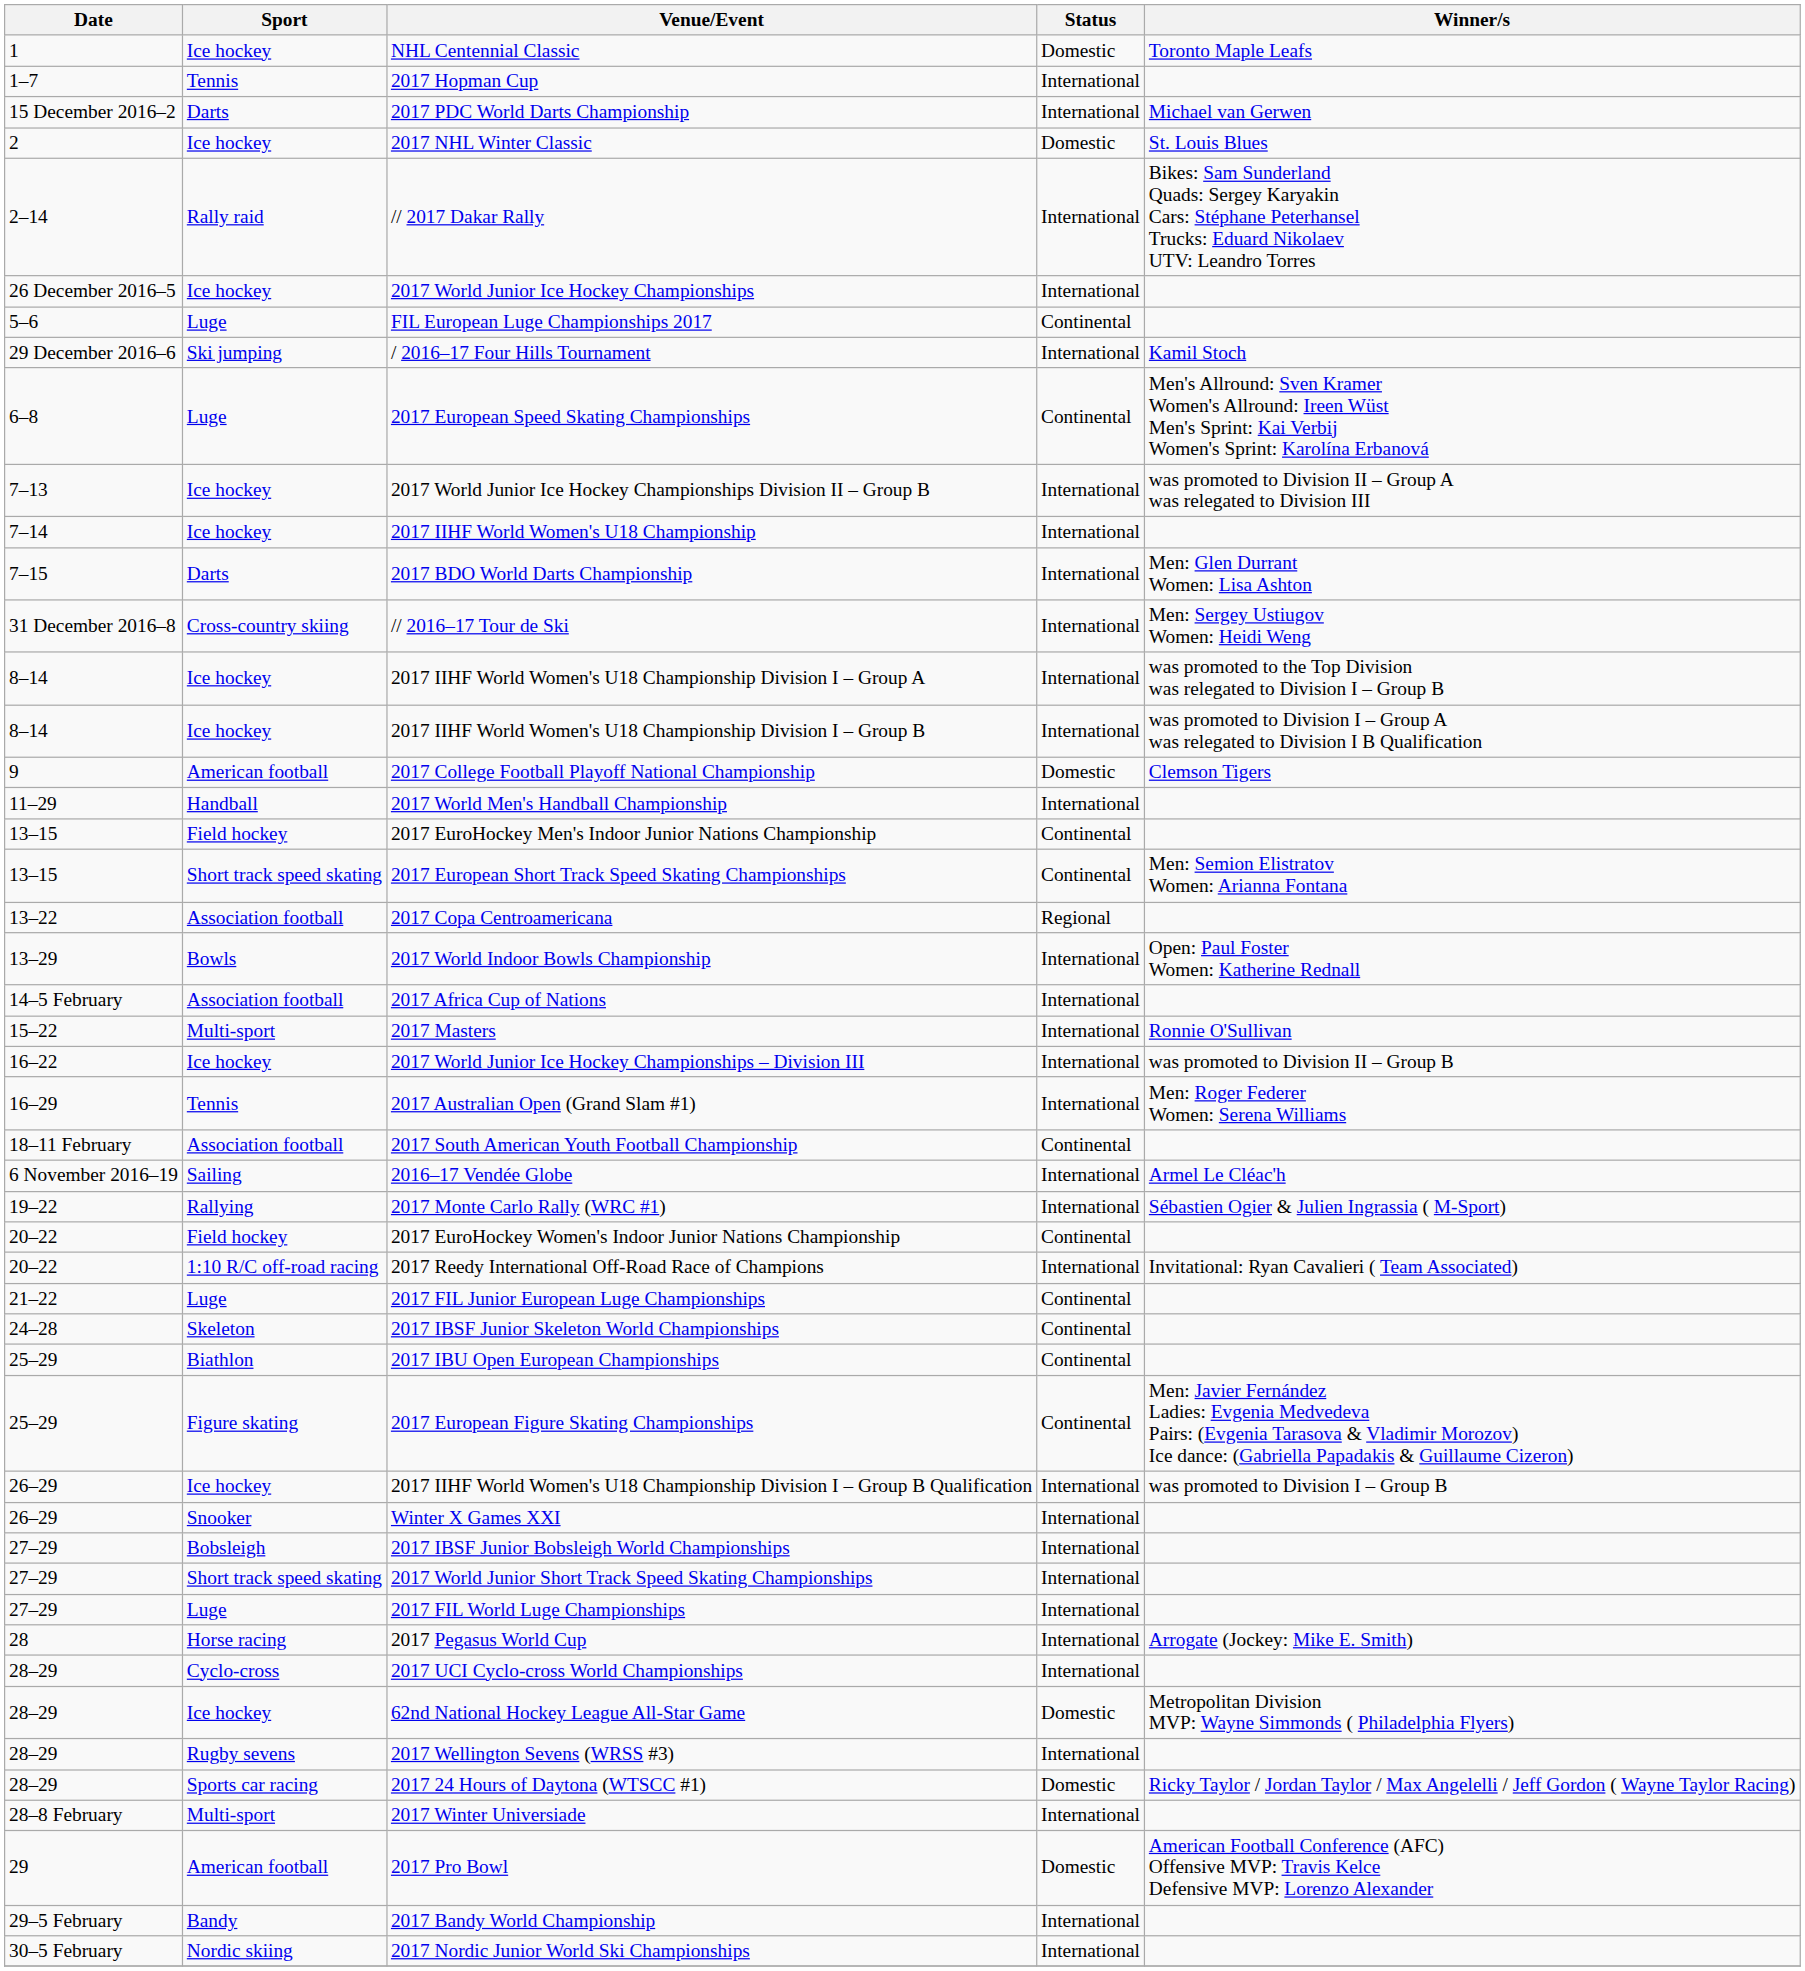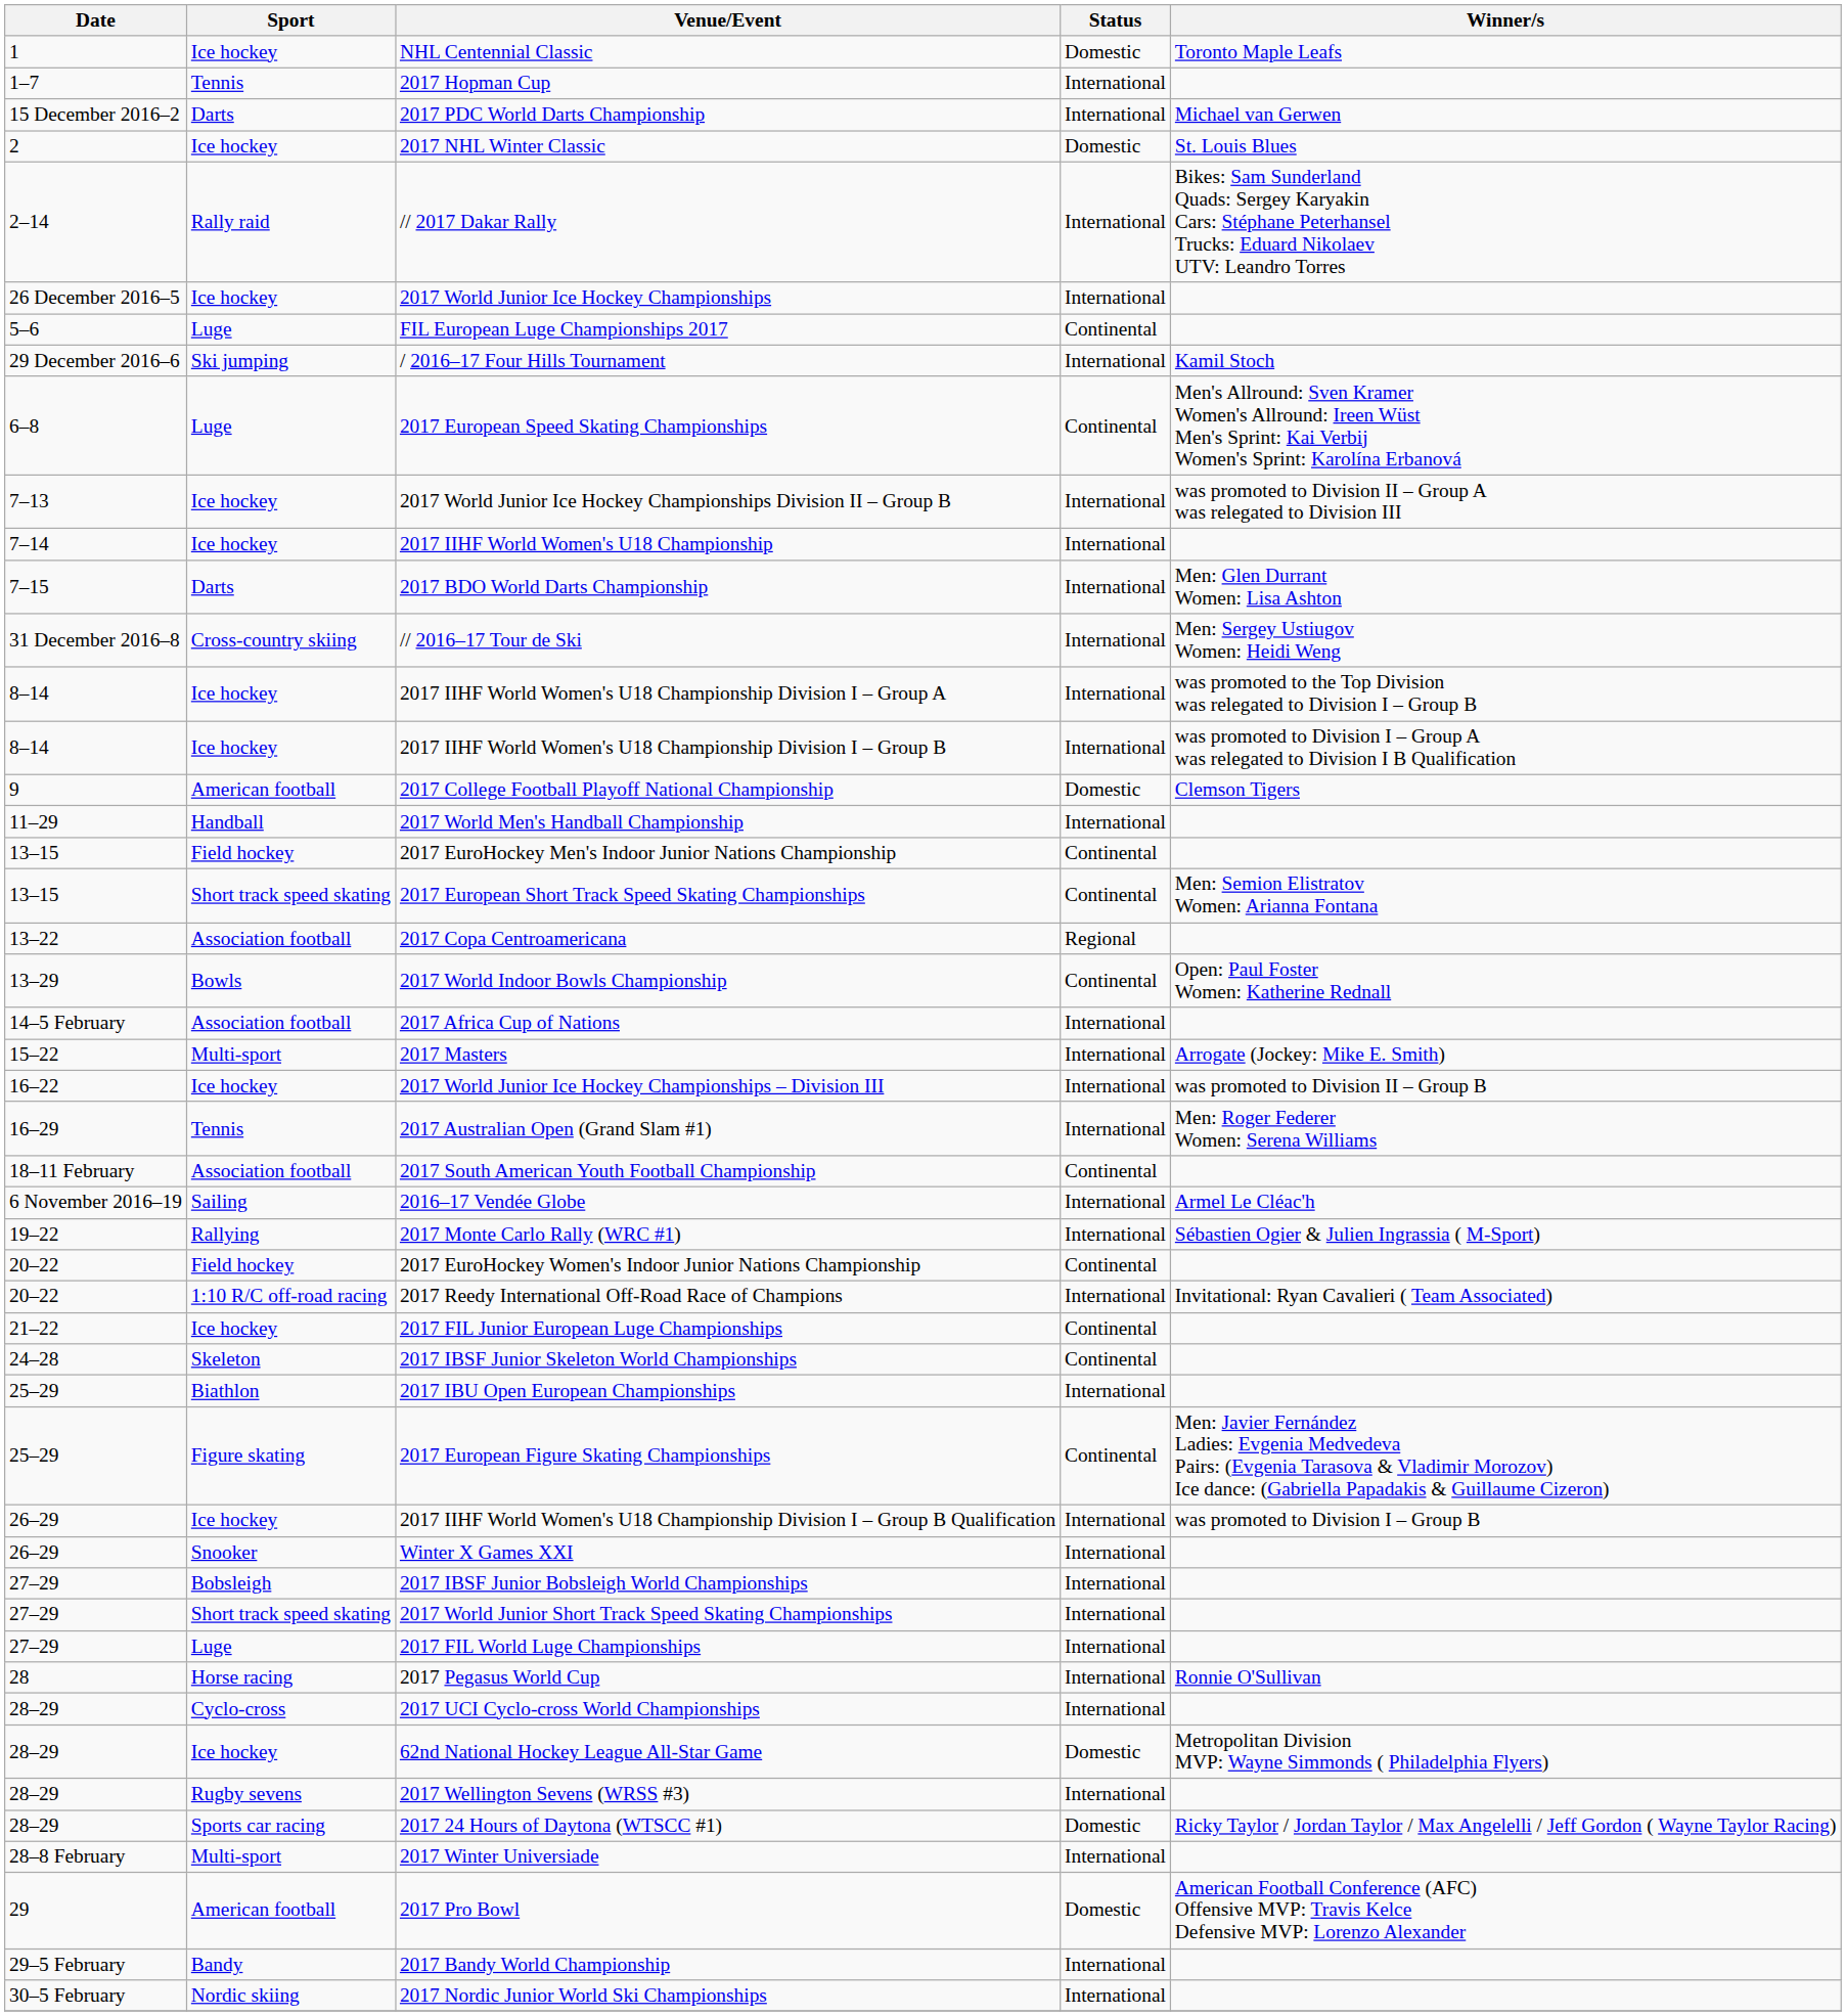2017 World Indoor Bowls Championship | Status: International -> Continental
2017 Masters | Winner/s: Ronnie O'Sullivan -> Arrogate (Jockey: Mike E. Smith)
2017 FIL Junior European Luge Championships | Sport: Luge -> Ice hockey
2017 IBU Open European Championships | Status: Continental -> International
2017 Pegasus World Cup | Winner/s: Arrogate (Jockey: Mike E. Smith) -> Ronnie O'Sullivan
